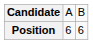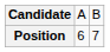Position | column 3: 6 -> 7
